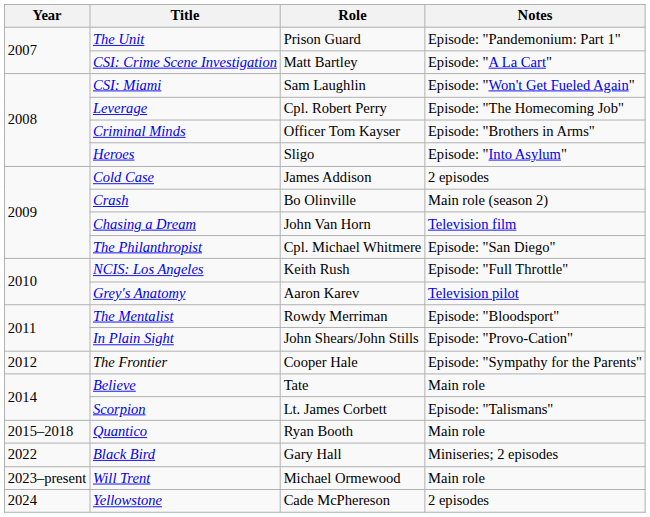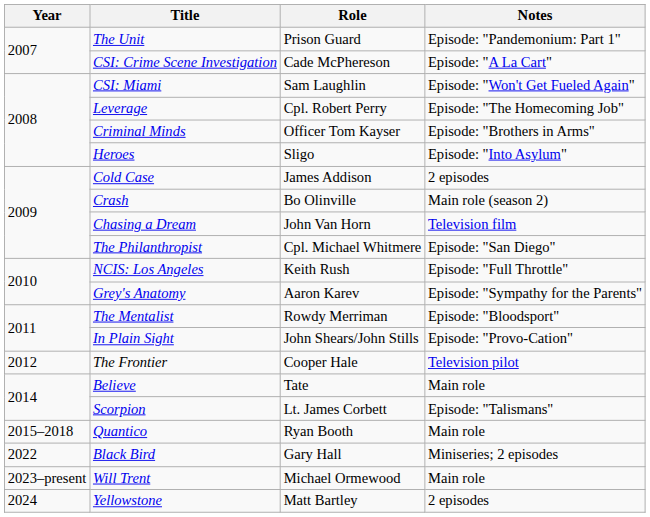CSI: Crime Scene Investigation | Role: Matt Bartley -> Cade McPhereson
Grey's Anatomy | Notes: Television pilot -> Episode: "Sympathy for the Parents"
The Frontier | Notes: Episode: "Sympathy for the Parents" -> Television pilot
Yellowstone | Role: Cade McPhereson -> Matt Bartley
